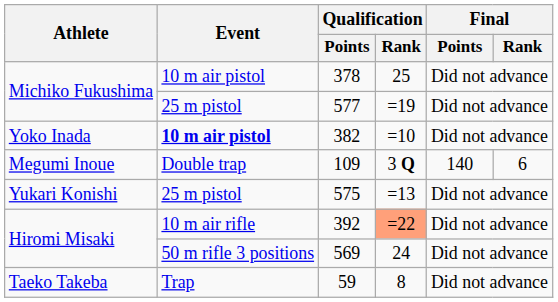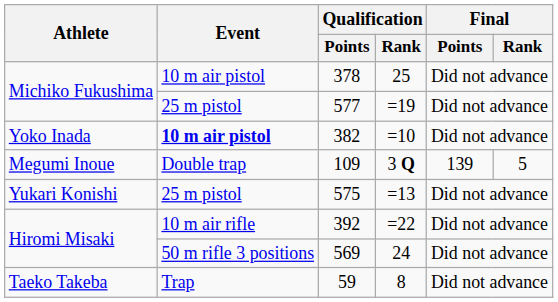109 | Final / Points: 140 -> 139
109 | Final / Rank: 6 -> 5
392 | Qualification / Rank: lightsalmon background -> no background
